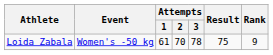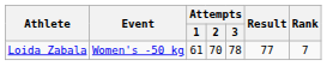Loida Zabala | Result: 75 -> 77
Loida Zabala | Rank: 9 -> 7
